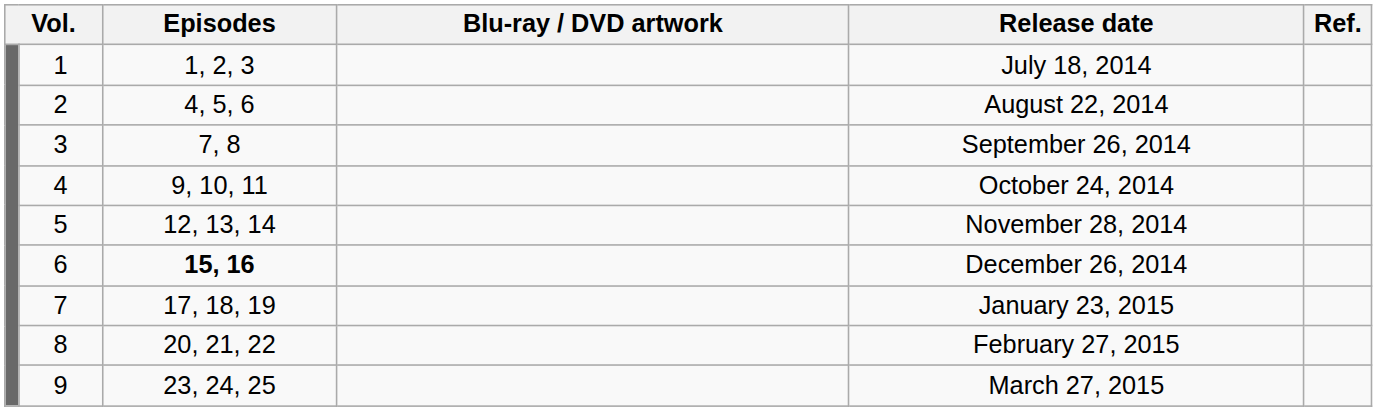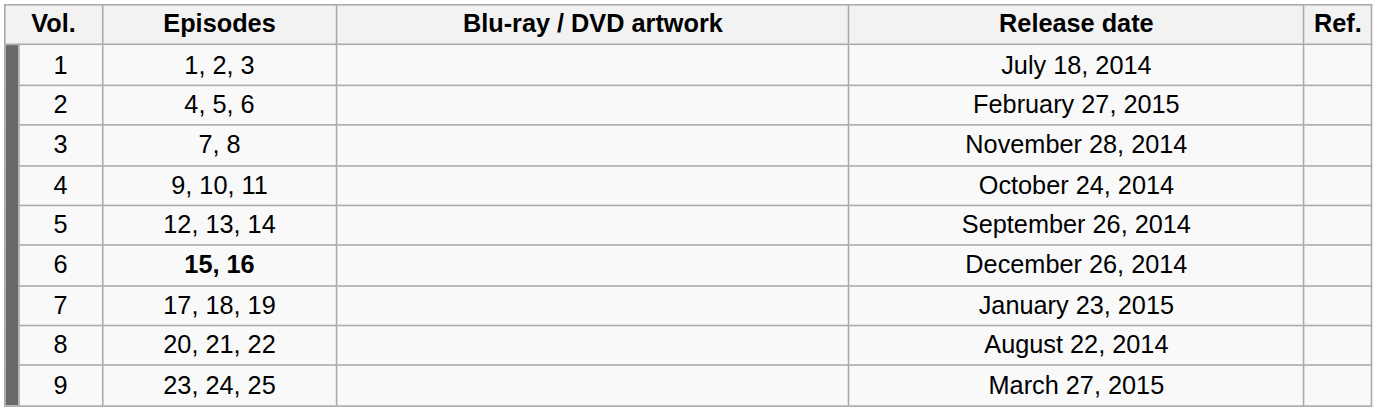2 | Release date: August 22, 2014 -> February 27, 2015
3 | Release date: September 26, 2014 -> November 28, 2014
5 | Release date: November 28, 2014 -> September 26, 2014
8 | Release date: February 27, 2015 -> August 22, 2014
